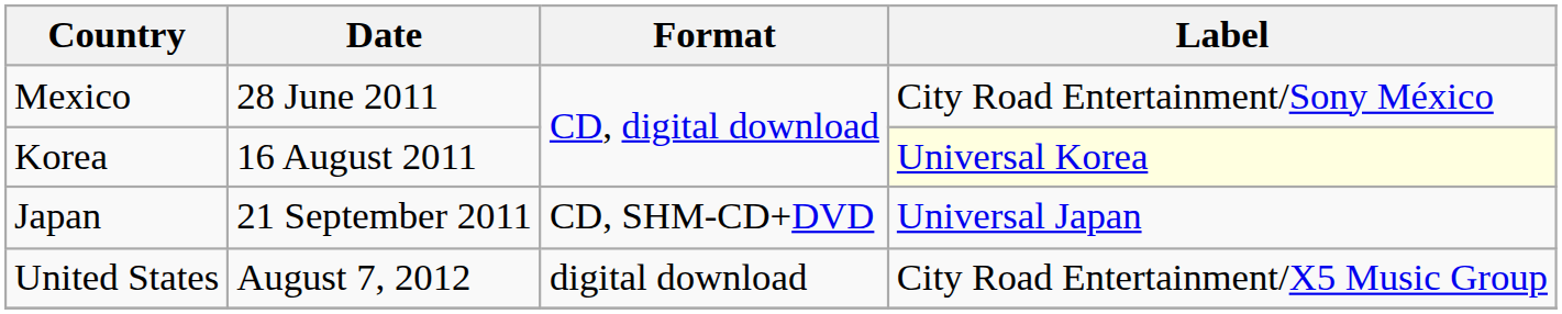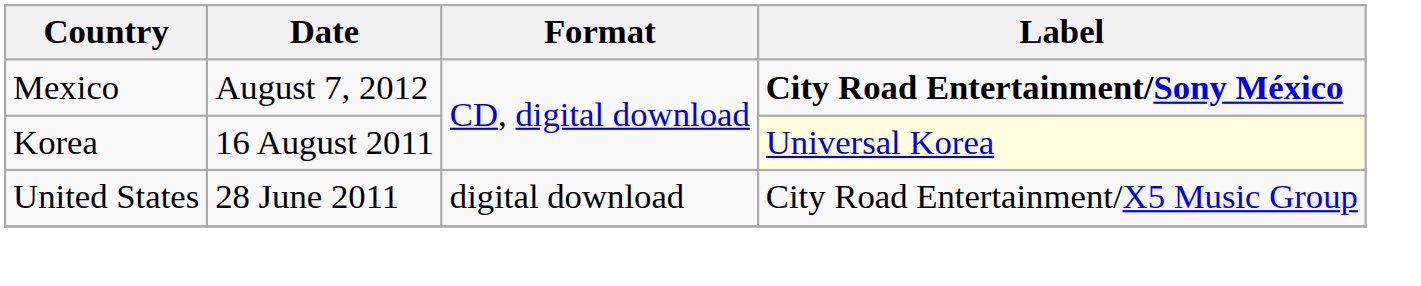Mexico | Date: 28 June 2011 -> August 7, 2012
Mexico | Label: normal -> bold
- row: Japan | 21 September 2011 | CD, SHM-CD+DVD | Universal Japan
United States | Date: August 7, 2012 -> 28 June 2011
